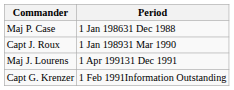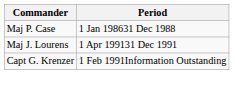- row: Capt J. Roux | 1 Jan 198931 Mar 1990
